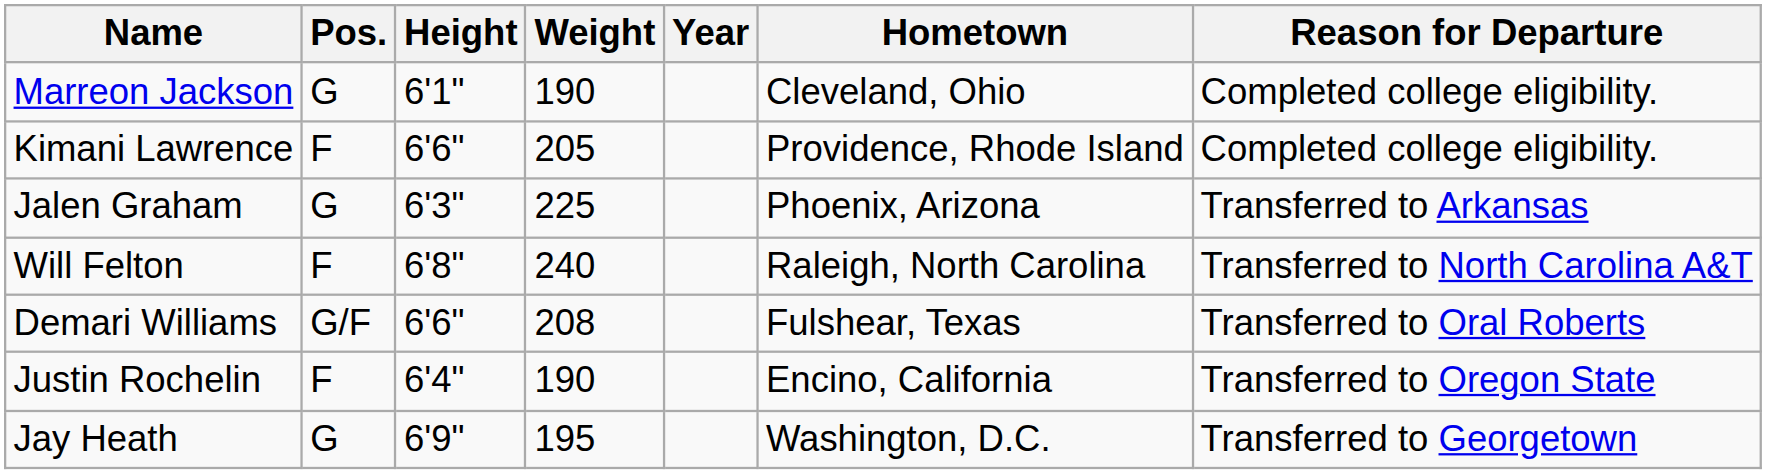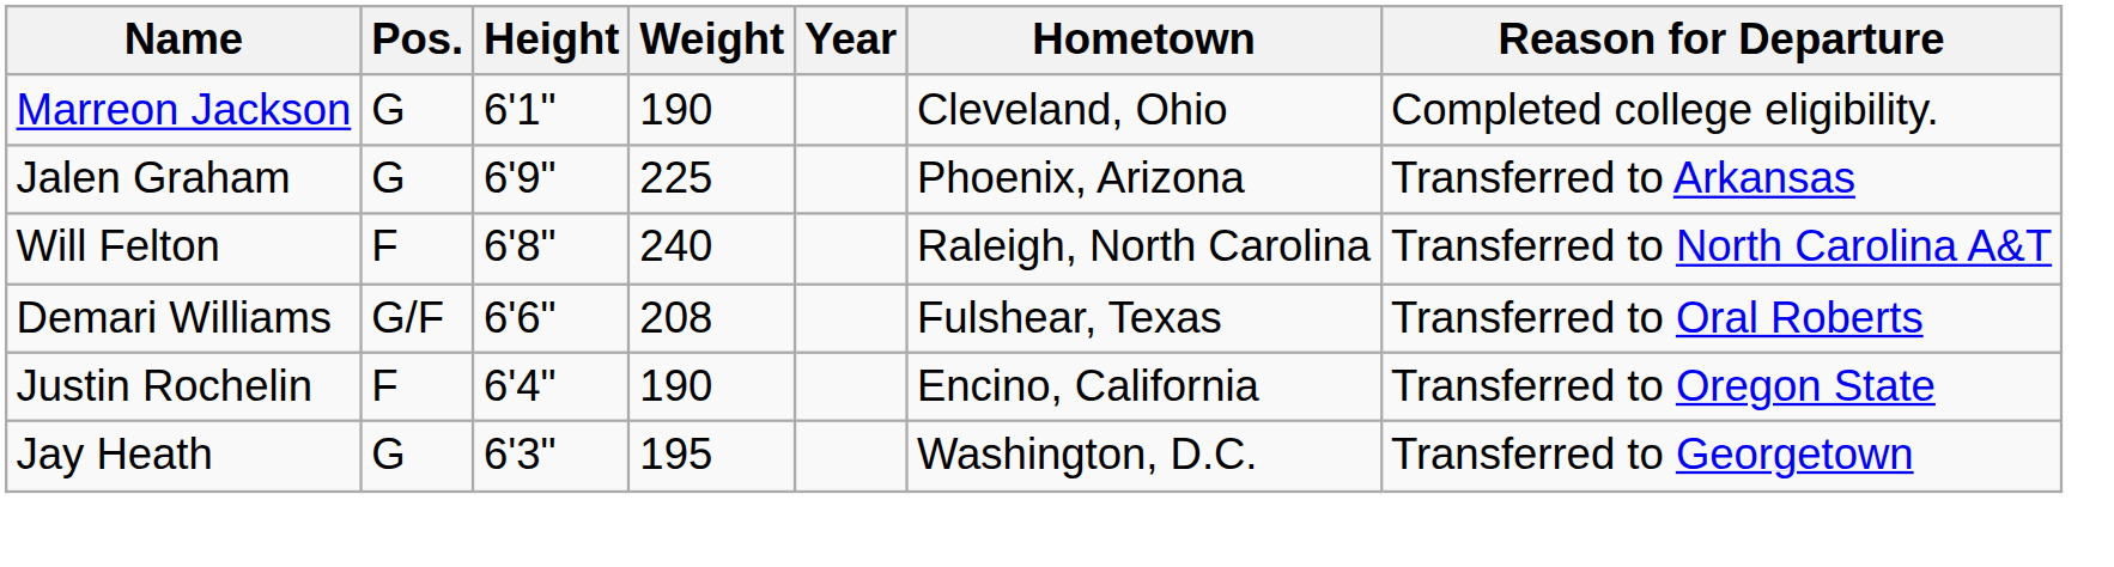- row: Kimani Lawrence | F | 6'6" | 205 | Providence, Rhode Island | Completed college eligibility.
Jalen Graham | Height: 6'3" -> 6'9"
Jay Heath | Height: 6'9" -> 6'3"
